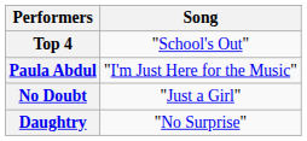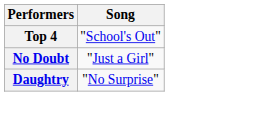- row: Paula Abdul | "I'm Just Here for the Music"
